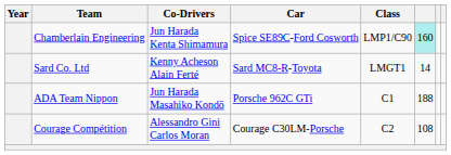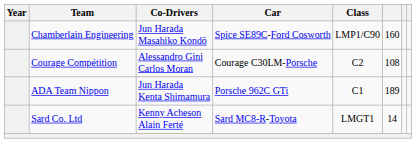Chamberlain Engineering | Co-Drivers: Jun Harada Kenta Shimamura -> Jun Harada Masahiko Kondō
Chamberlain Engineering | column 6: paleturquoise background -> no background
rows swapped: Courage Compétition <-> Sard Co. Ltd
ADA Team Nippon | Co-Drivers: Jun Harada Masahiko Kondō -> Jun Harada Kenta Shimamura
ADA Team Nippon | column 6: 188 -> 189
